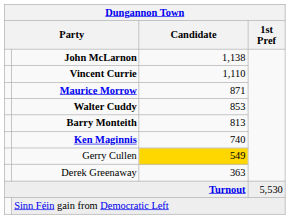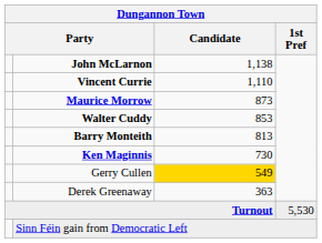Maurice Morrow | Candidate: 871 -> 873
Ken Maginnis | Candidate: 740 -> 730
